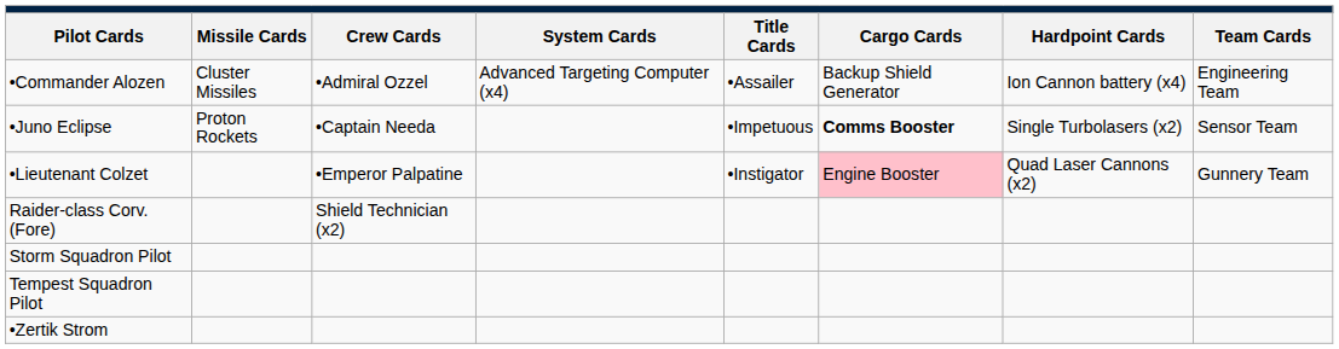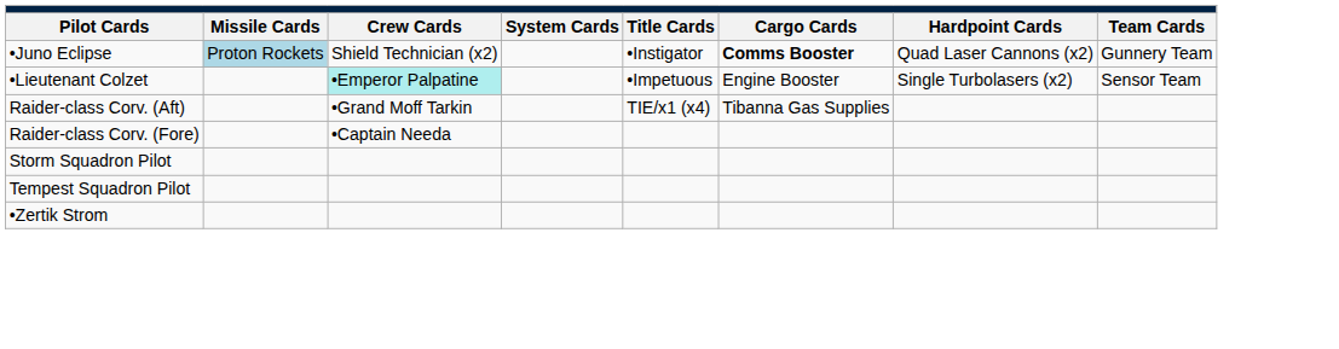- row: •Commander Alozen | Cluster Missiles | •Admiral Ozzel | Advanced Targeting Computer (x4) | •Assailer | Backup Shield Generator | Ion Cannon battery (x4) | Engineering Team
•Juno Eclipse | column 2: no background -> lightblue background
•Juno Eclipse | column 3: •Captain Needa -> Shield Technician (x2)
•Juno Eclipse | column 5: •Impetuous -> •Instigator
•Juno Eclipse | column 7: Single Turbolasers (x2) -> Quad Laser Cannons (x2)
•Juno Eclipse | column 8: Sensor Team -> Gunnery Team
•Lieutenant Colzet | column 3: no background -> paleturquoise background
•Lieutenant Colzet | column 5: •Instigator -> •Impetuous
•Lieutenant Colzet | column 6: pink background -> no background
•Lieutenant Colzet | column 7: Quad Laser Cannons (x2) -> Single Turbolasers (x2)
•Lieutenant Colzet | column 8: Gunnery Team -> Sensor Team
+ row: Raider-class Corv. (Aft) | •Grand Moff Tarkin | TIE/x1 (x4) | Tibanna Gas Supplies
Raider-class Corv. (Fore) | column 3: Shield Technician (x2) -> •Captain Needa
